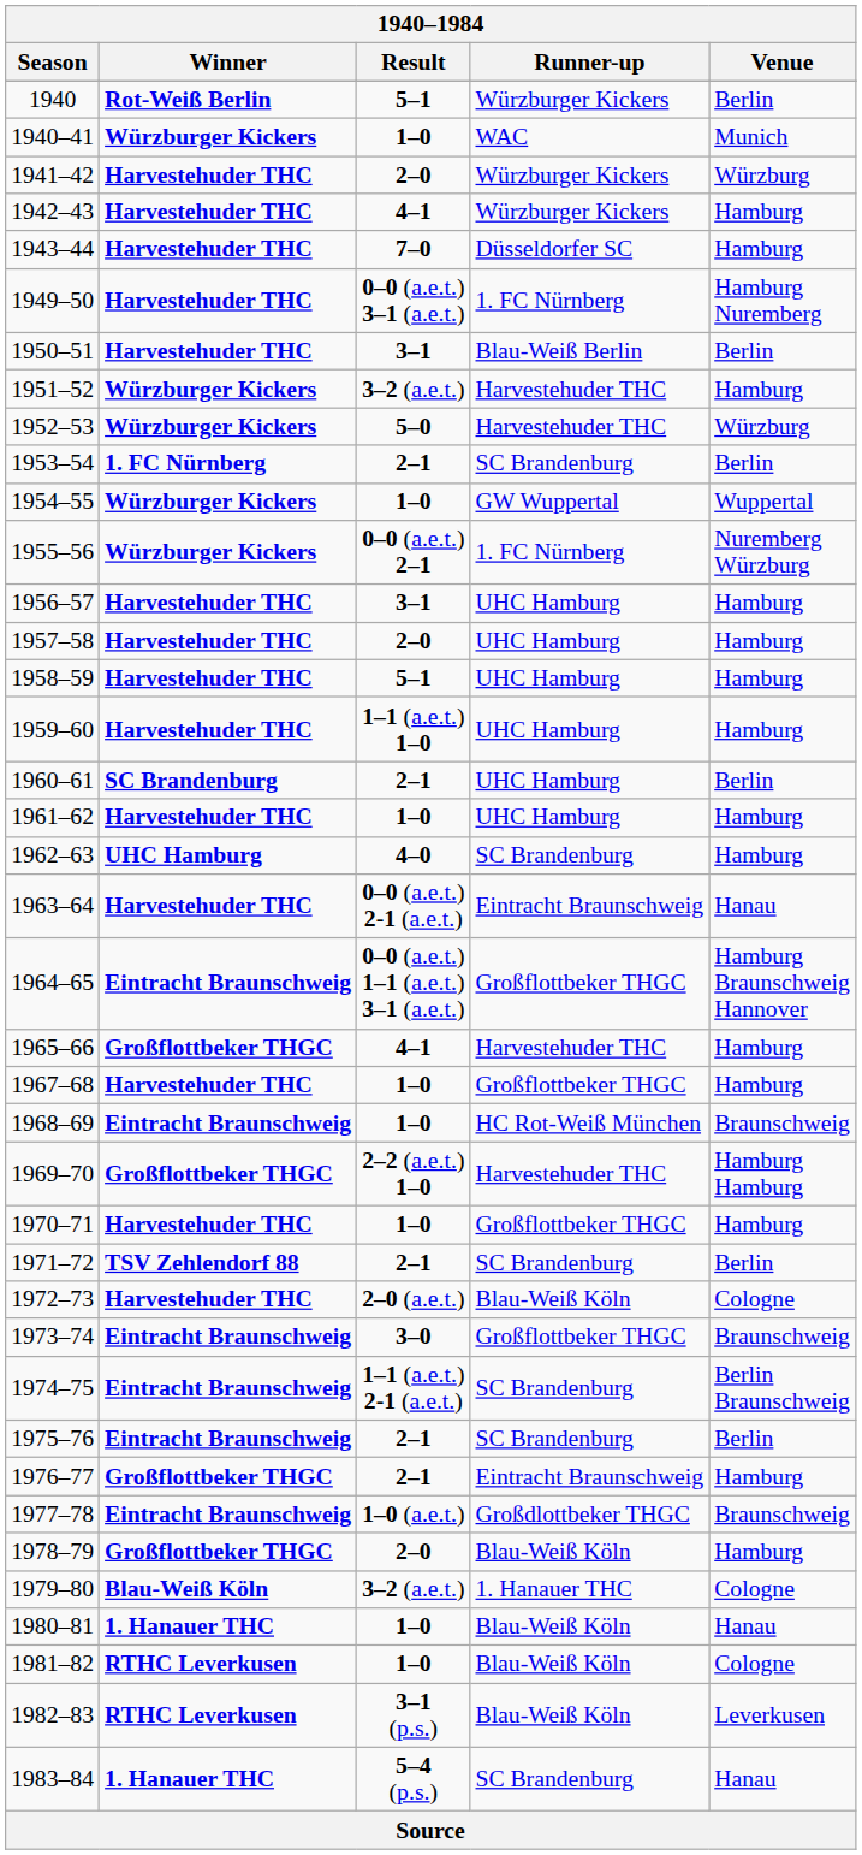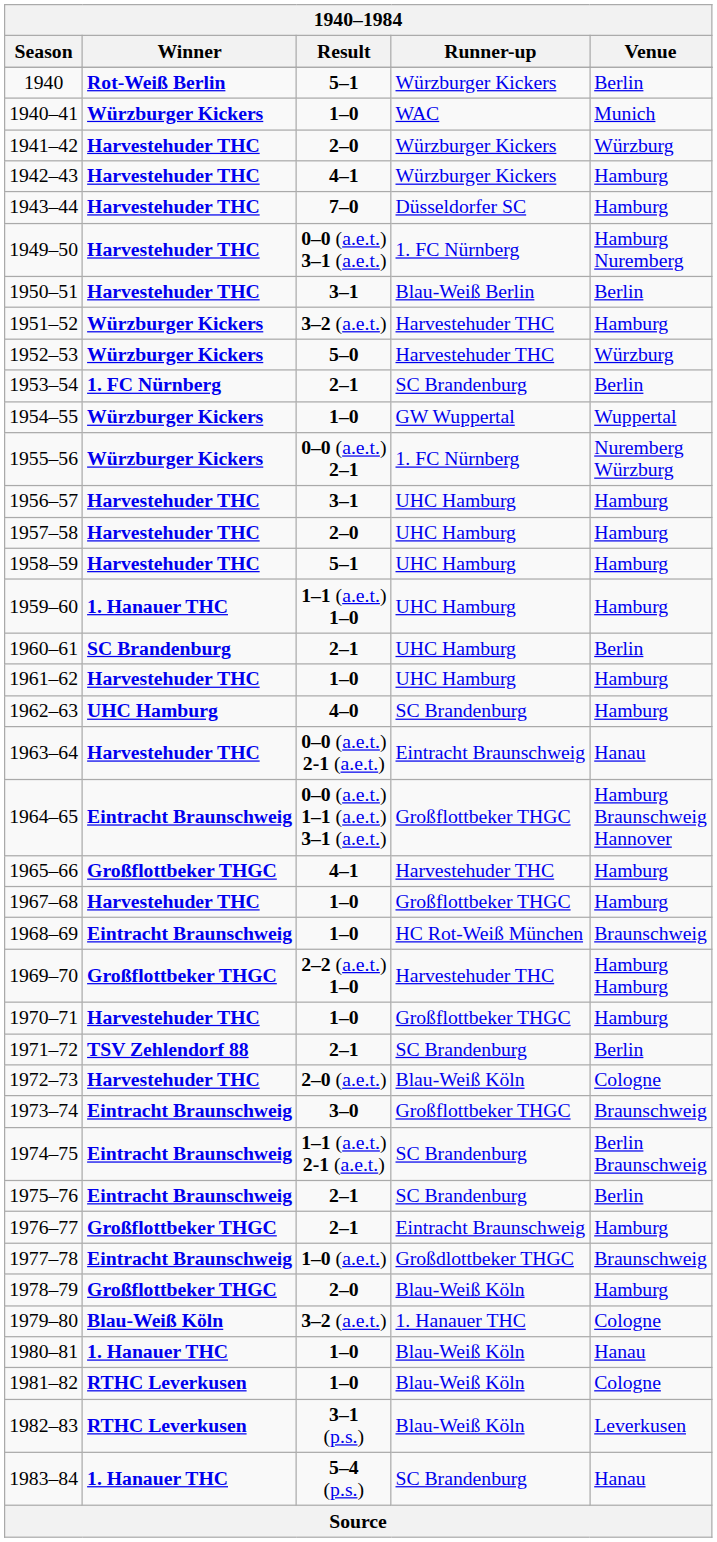1959–60 | Winner: Harvestehuder THC -> 1. Hanauer THC
